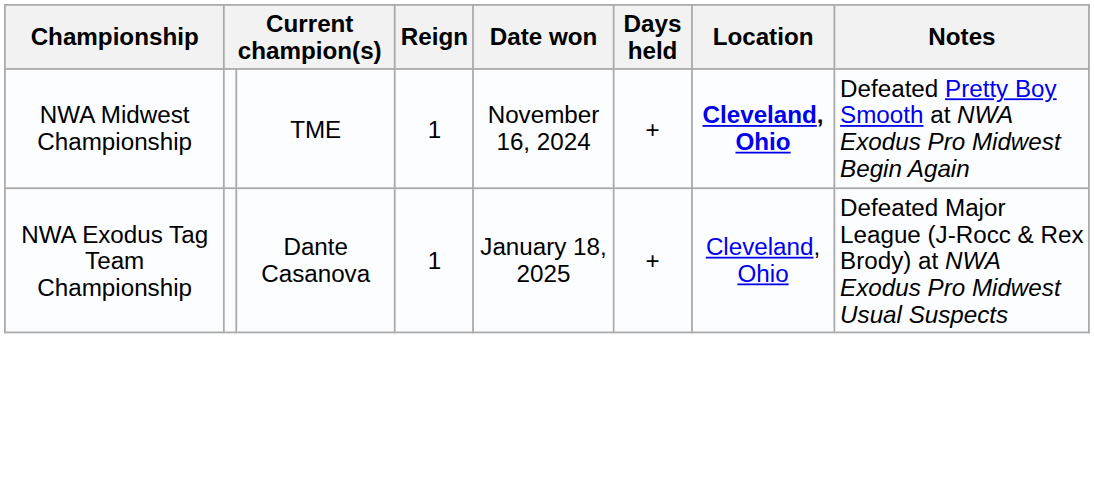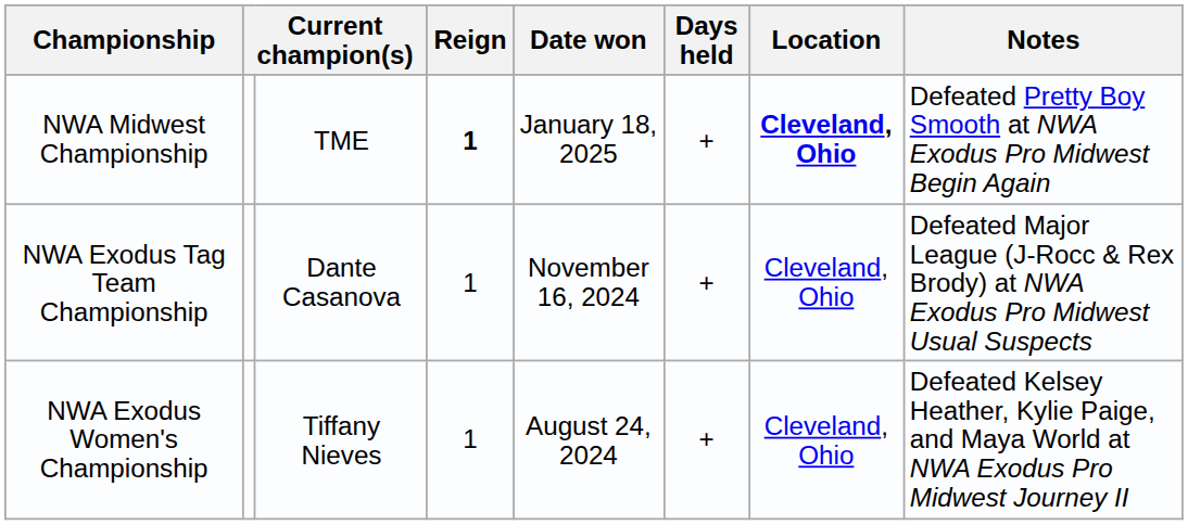NWA Midwest Championship | Reign: normal -> bold
NWA Midwest Championship | Date won: November 16, 2024 -> January 18, 2025
NWA Exodus Tag Team Championship | Date won: January 18, 2025 -> November 16, 2024
+ row: NWA Exodus Women's Championship | Tiffany Nieves | 1 | August 24, 2024 | + | Cleveland, Ohio | Defeated Kelsey Heather, Kylie Paige, and Maya World at NWA Exodus Pro Midwest Journey II
